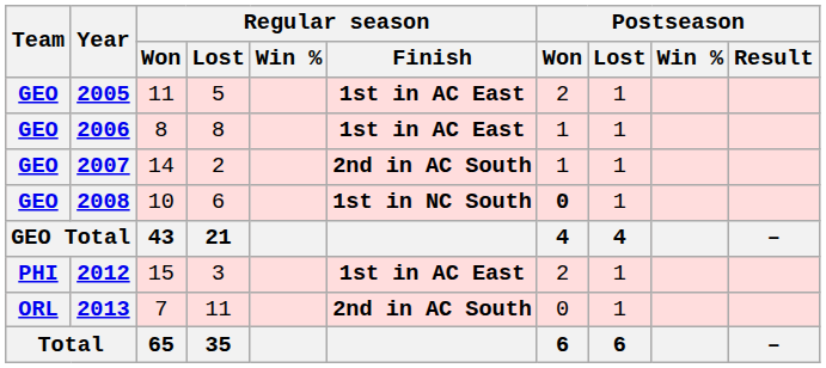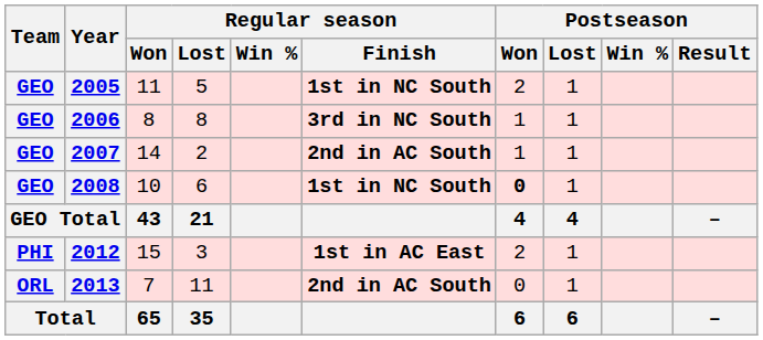2005 | Regular season / Finish: 1st in AC East -> 1st in NC South
2006 | Regular season / Finish: 1st in AC East -> 3rd in NC South
